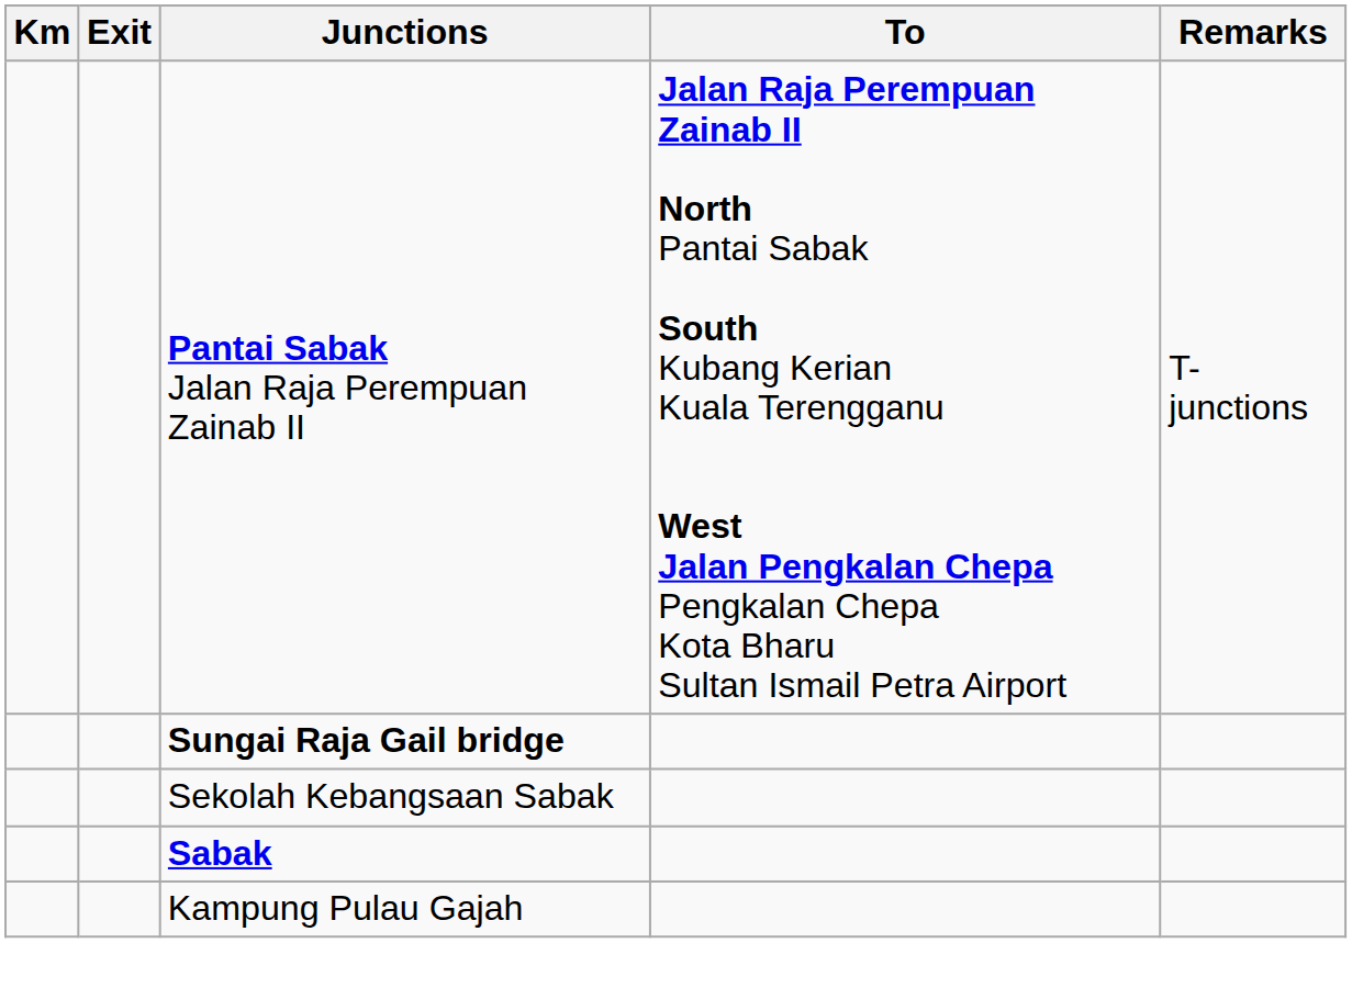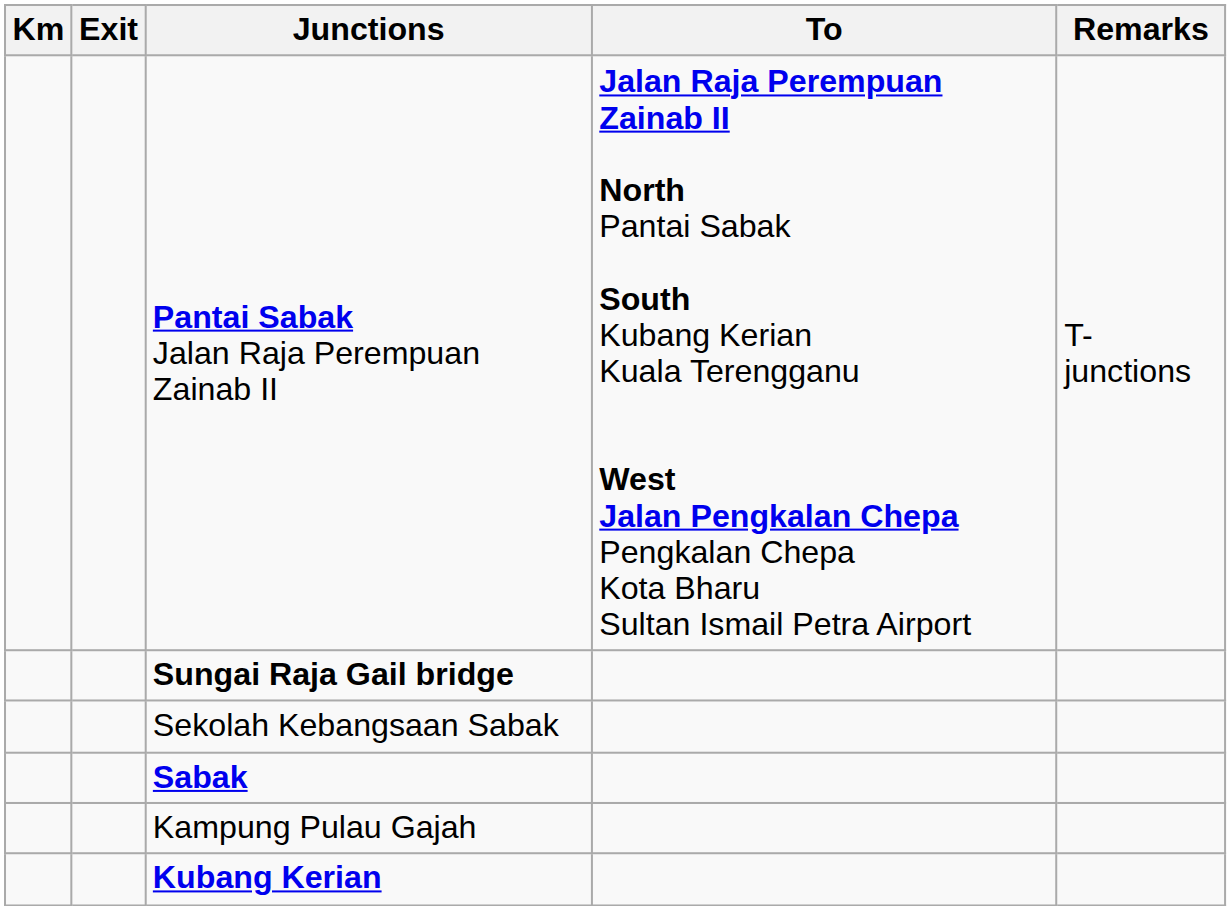+ row: Kubang Kerian
